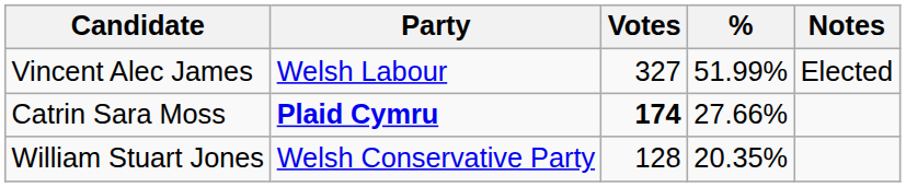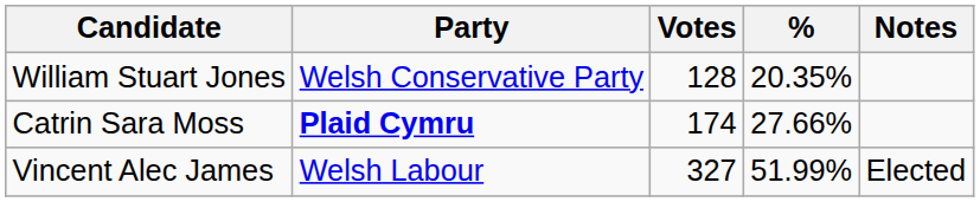rows swapped: Vincent Alec James <-> William Stuart Jones
Catrin Sara Moss | Votes: bold -> normal
